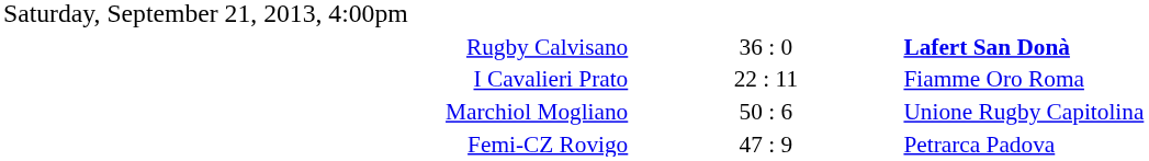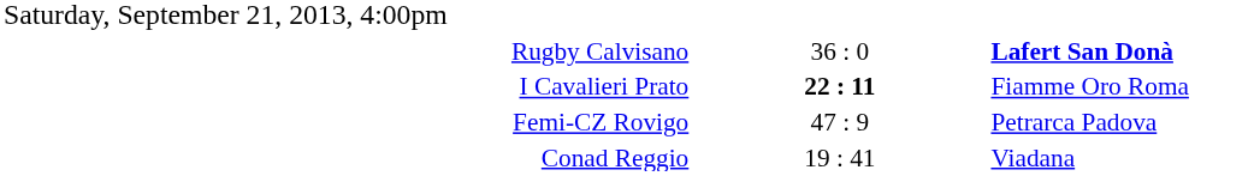I Cavalieri Prato | column 2: normal -> bold
- row: Marchiol Mogliano | 50 : 6 | Unione Rugby Capitolina
+ row: Conad Reggio | 19 : 41 | Viadana
